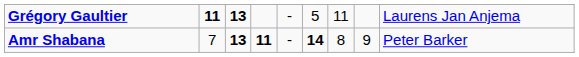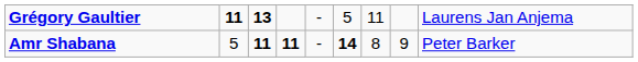Amr Shabana | column 2: 7 -> 5
Amr Shabana | column 3: 13 -> 11
